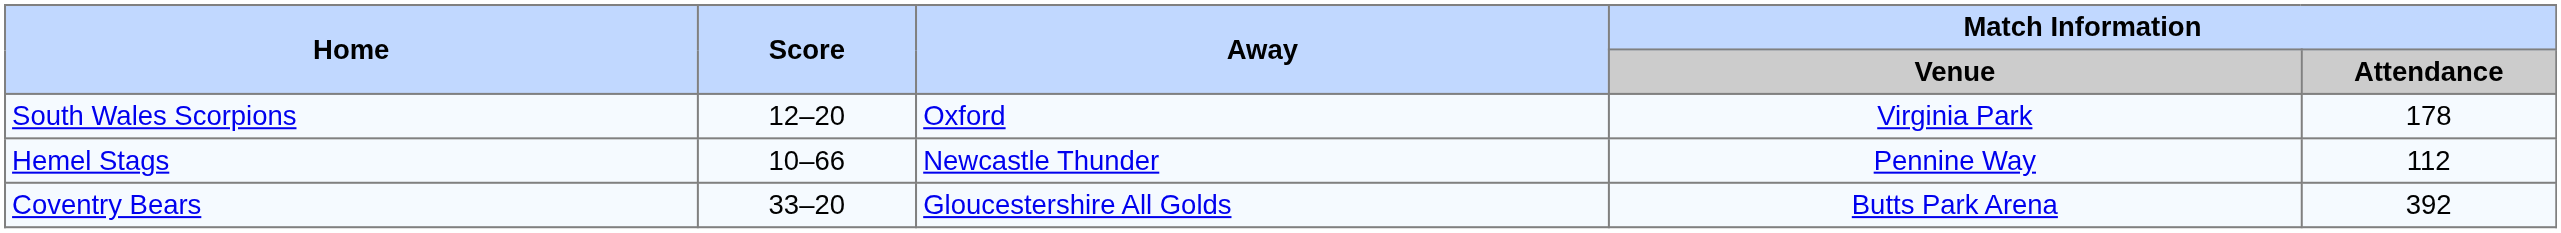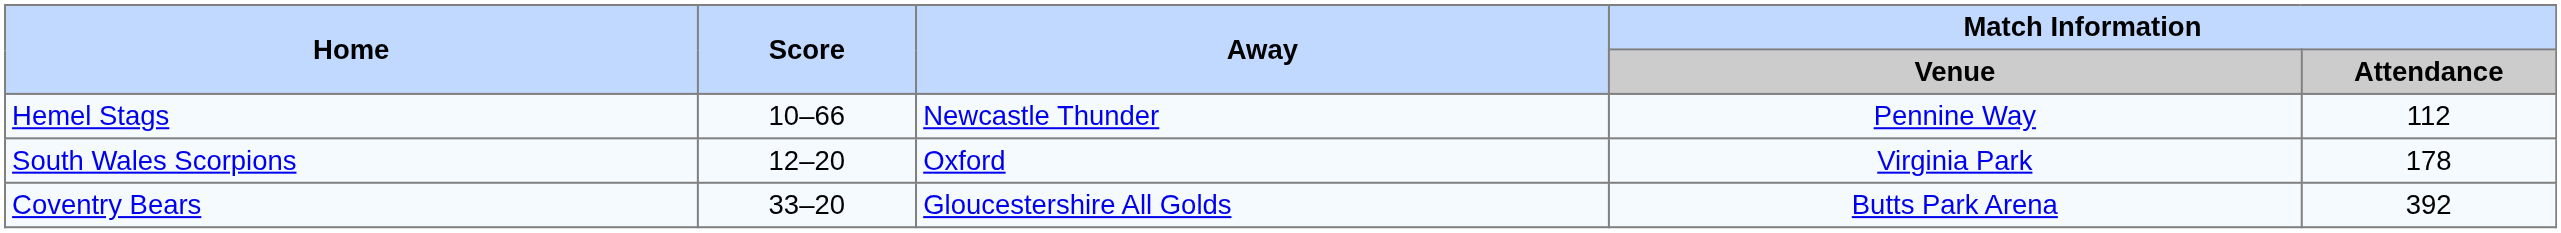rows swapped: South Wales Scorpions <-> Hemel Stags
